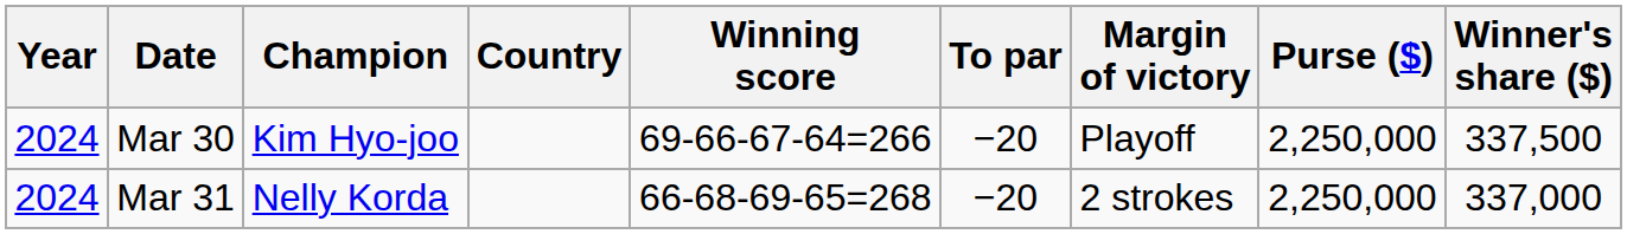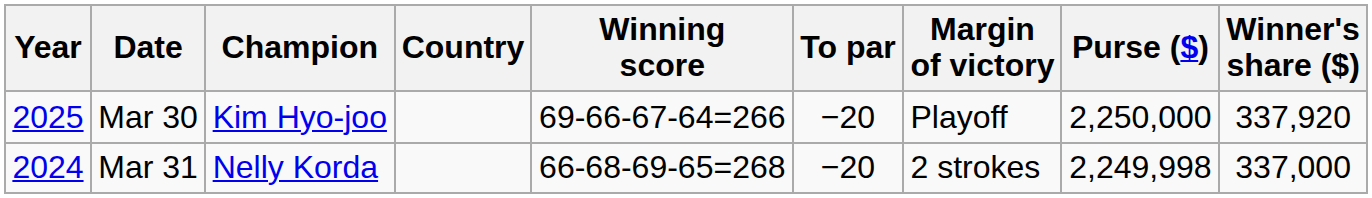Mar 30 | Year: 2024 -> 2025
Mar 30 | Winner's share ($): 337,500 -> 337,920
Mar 31 | Purse ($): 2,250,000 -> 2,249,998
